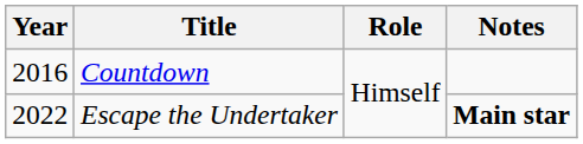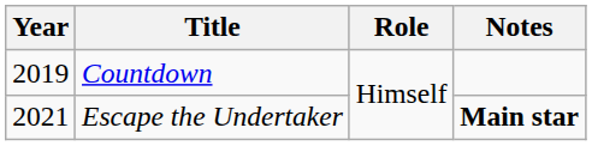Countdown | Year: 2016 -> 2019
Escape the Undertaker | Year: 2022 -> 2021
